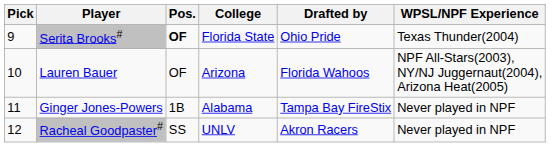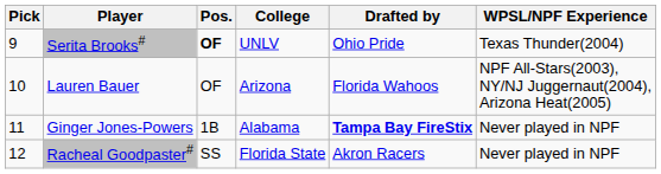Serita Brooks# | College: Florida State -> UNLV
Ginger Jones-Powers | Drafted by: normal -> bold
Racheal Goodpaster# | College: UNLV -> Florida State
